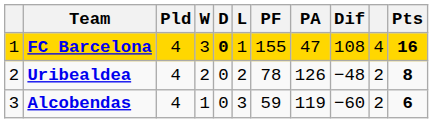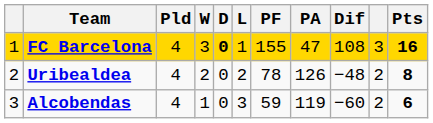FC Barcelona | column 10: 4 -> 3
